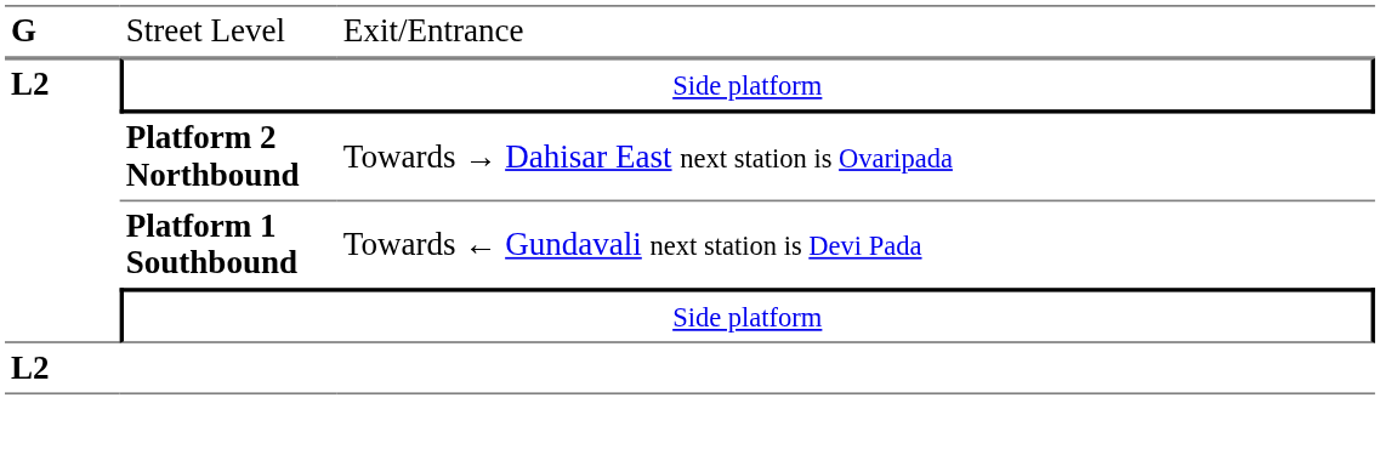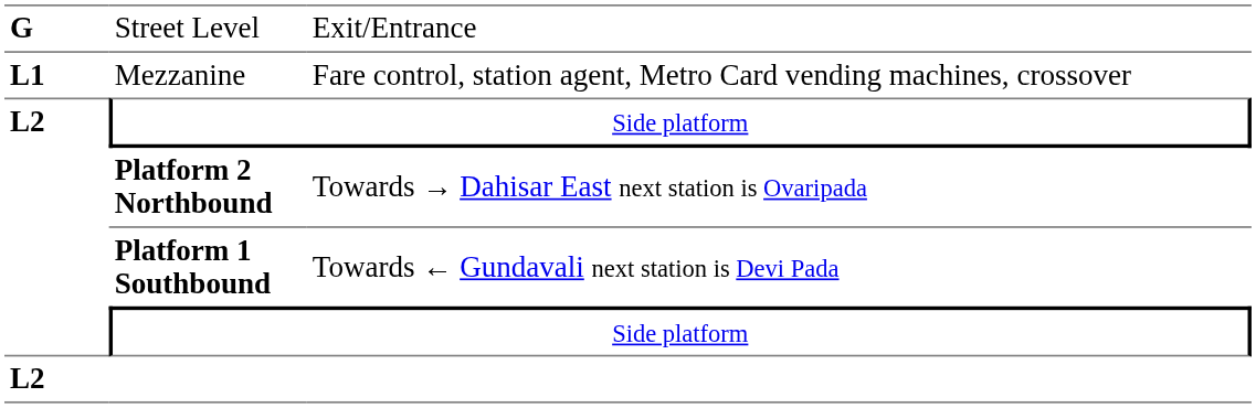+ row: L1 | Mezzanine | Fare control, station agent, Metro Card vending machines, crossover
